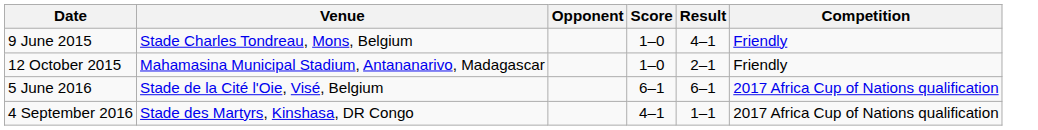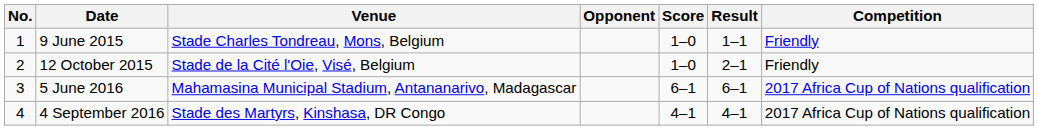+ column: No. | 1 | 2 | 3 | 4
9 June 2015 | Result: 4–1 -> 1–1
12 October 2015 | Venue: Mahamasina Municipal Stadium, Antananarivo, Madagascar -> Stade de la Cité l'Oie, Visé, Belgium
5 June 2016 | Venue: Stade de la Cité l'Oie, Visé, Belgium -> Mahamasina Municipal Stadium, Antananarivo, Madagascar
4 September 2016 | Result: 1–1 -> 4–1
